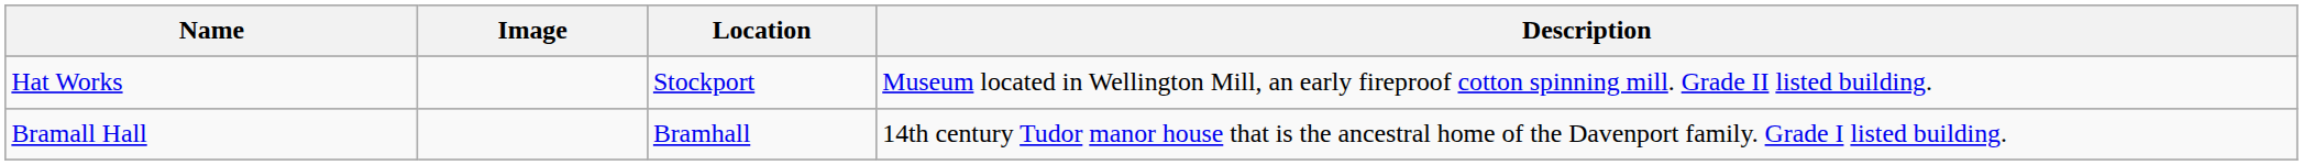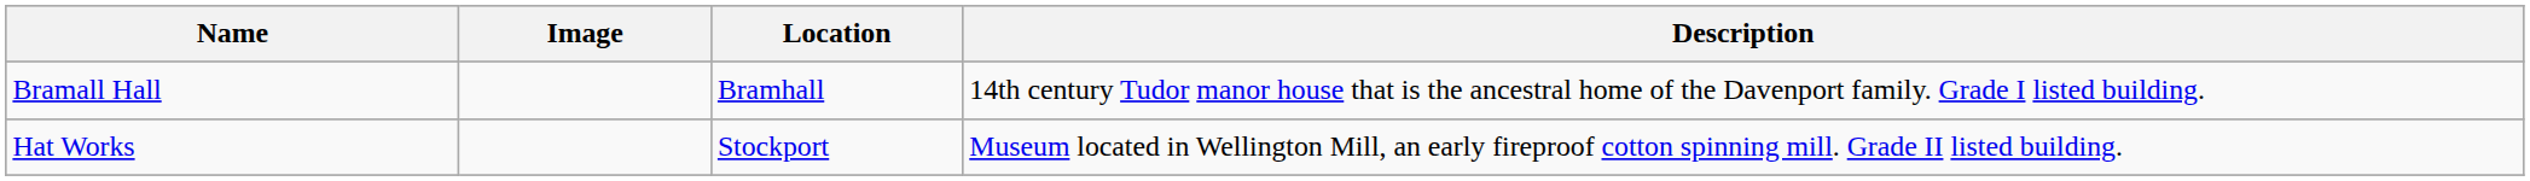rows swapped: Bramall Hall <-> Hat Works
